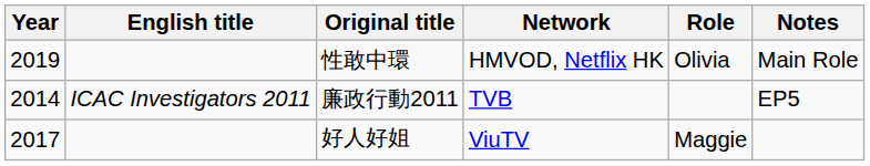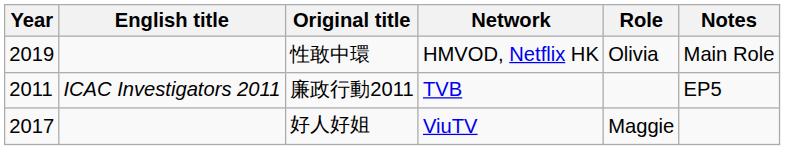廉政行動2011 | Year: 2014 -> 2011
